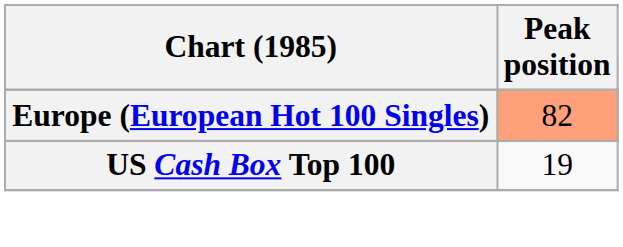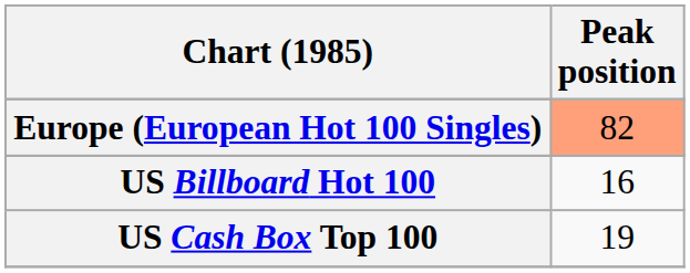+ row: US Billboard Hot 100 | 16
